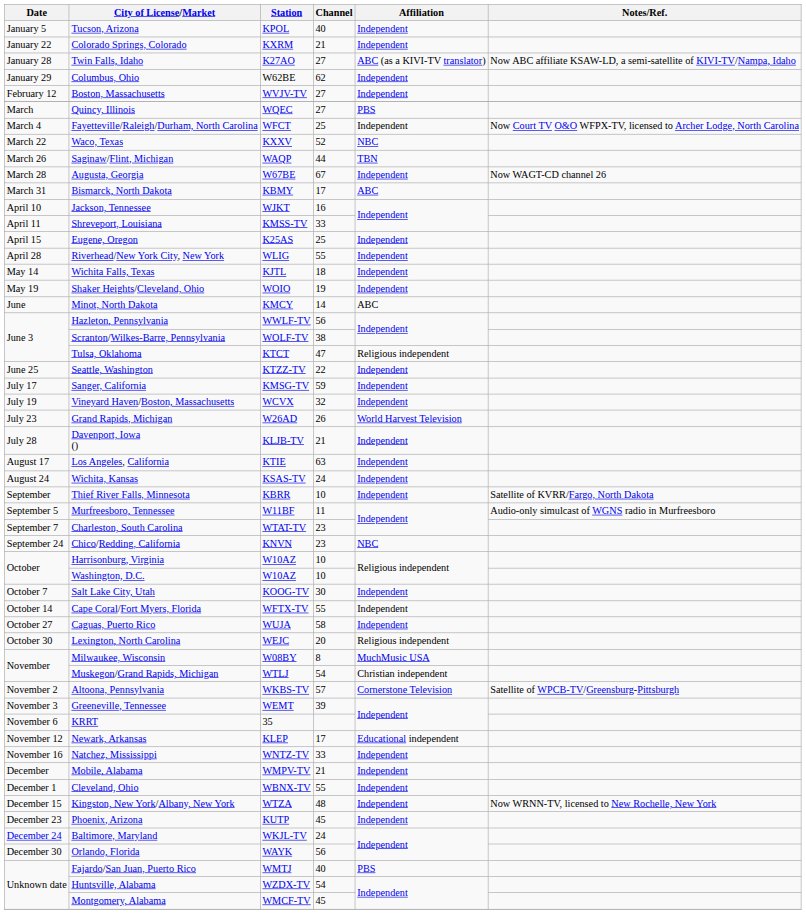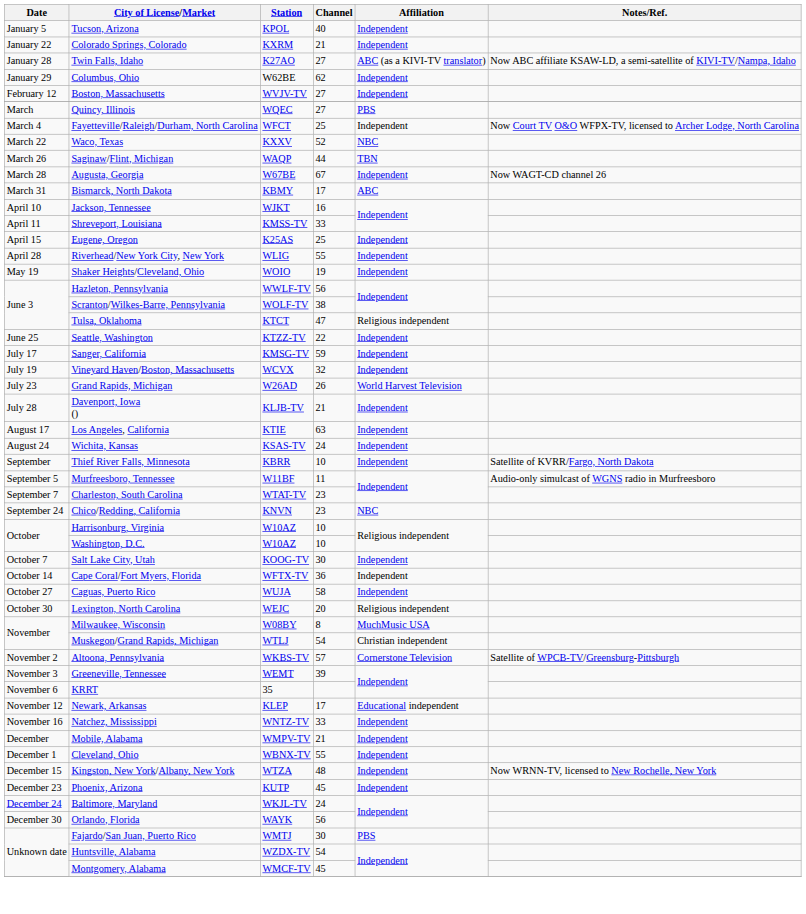- row: May 14 | Wichita Falls, Texas | KJTL | 18 | Independent
- row: June | Minot, North Dakota | KMCY | 14 | ABC
Cape Coral/Fort Myers, Florida | Channel: 55 -> 36
Fajardo/San Juan, Puerto Rico | Channel: 40 -> 30
